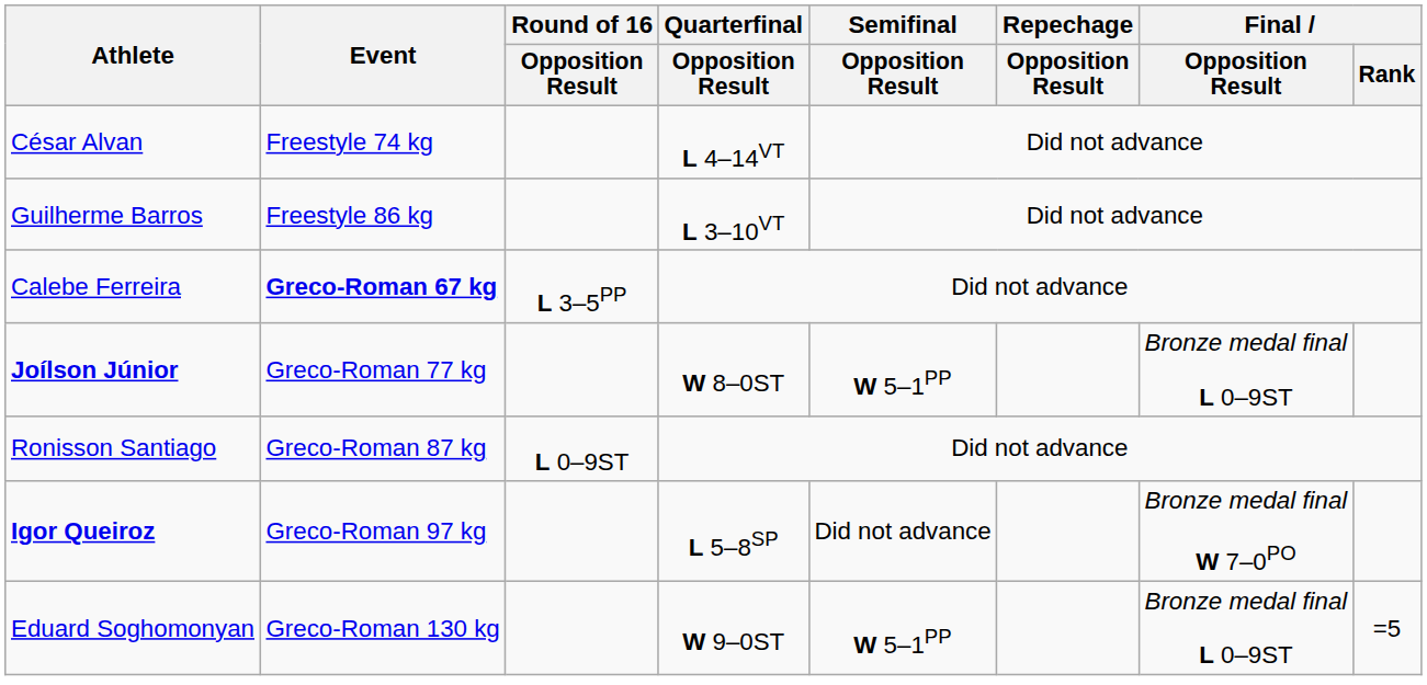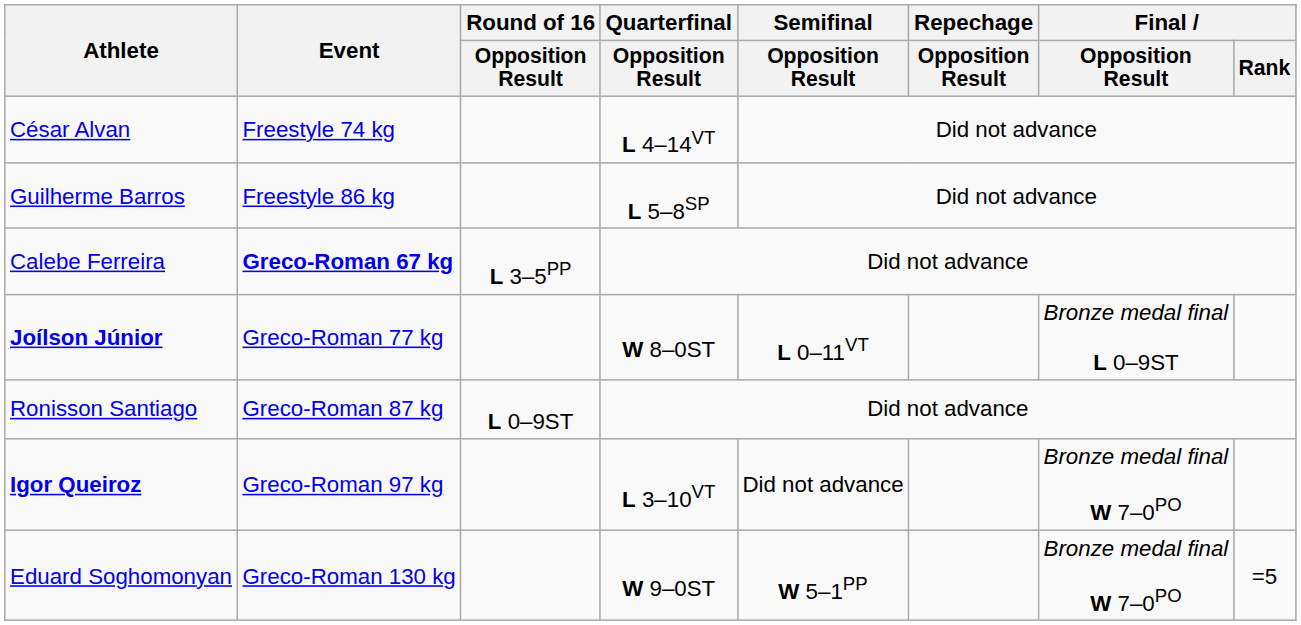Guilherme Barros | Quarterfinal / Opposition Result: L 3–10VT -> L 5–8SP
Joílson Júnior | Semifinal / Opposition Result: W 5–1PP -> L 0–11VT
Igor Queiroz | Quarterfinal / Opposition Result: L 5–8SP -> L 3–10VT
Eduard Soghomonyan | Final / Opposition Result: Bronze medal final L 0–9ST -> Bronze medal final W 7–0PO
